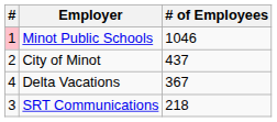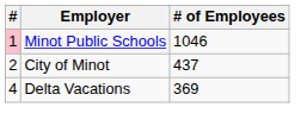Delta Vacations | # of Employees: 367 -> 369
- row: 3 | SRT Communications | 218
